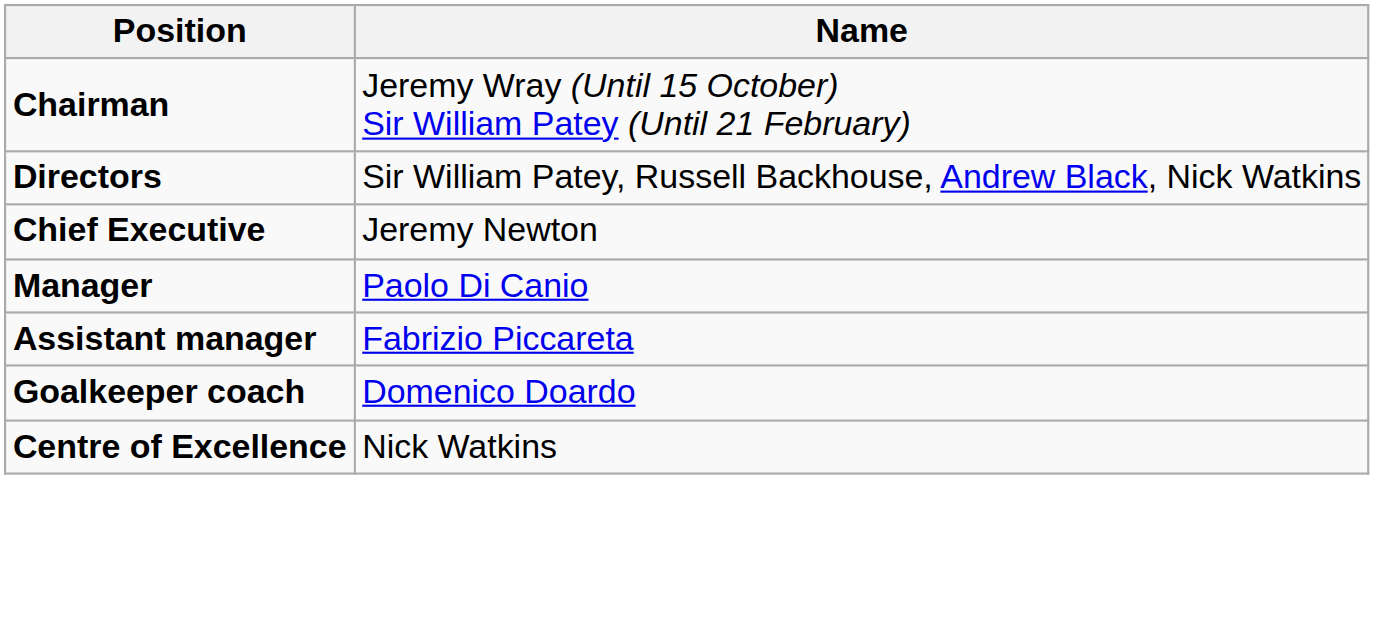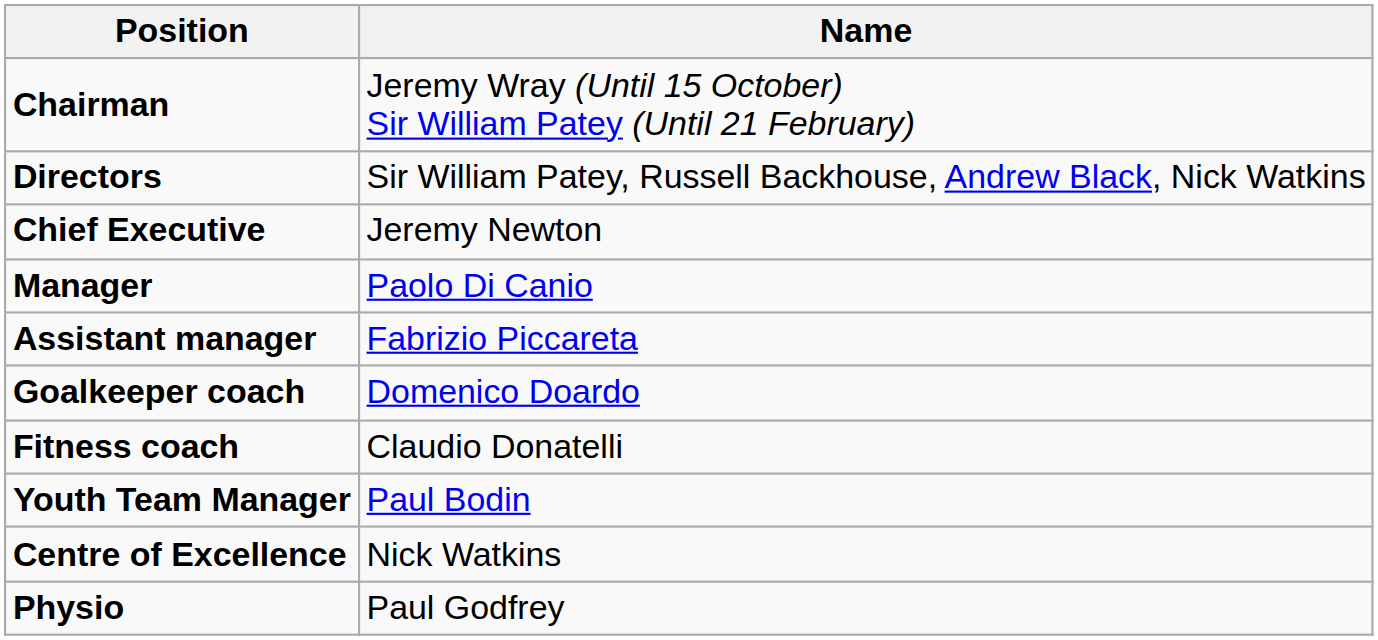+ row: Fitness coach | Claudio Donatelli
+ row: Youth Team Manager | Paul Bodin
+ row: Physio | Paul Godfrey
